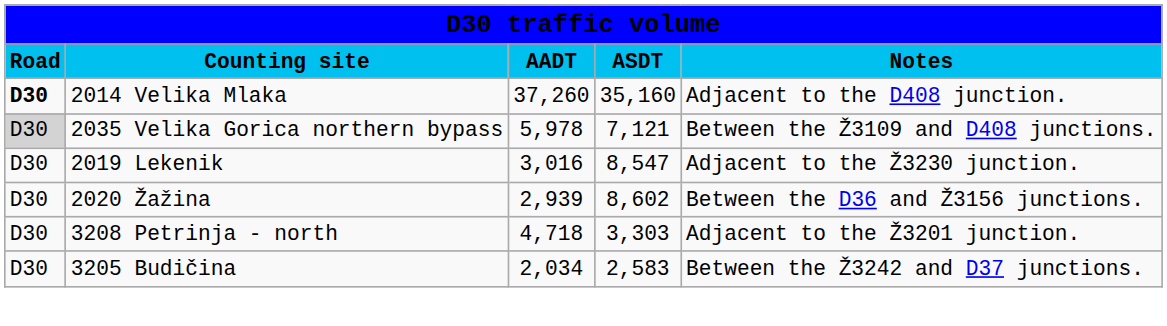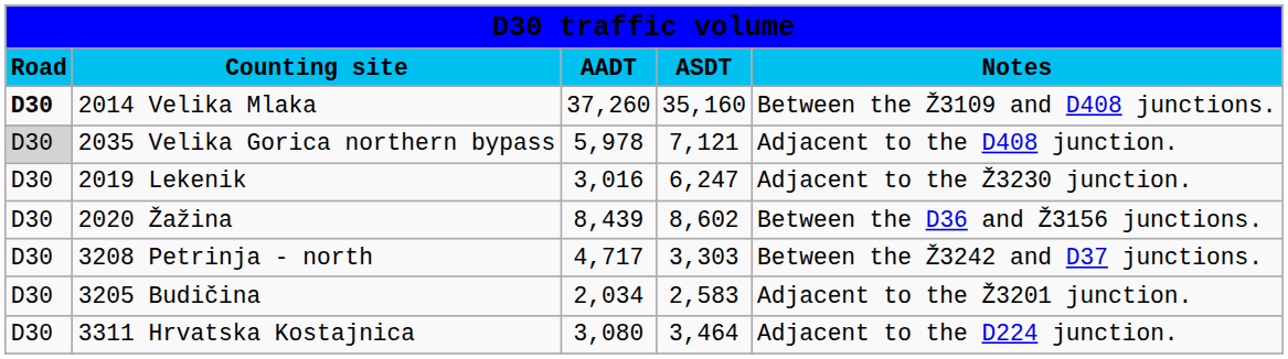2014 Velika Mlaka | column 5: Adjacent to the D408 junction. -> Between the Ž3109 and D408 junctions.
2035 Velika Gorica northern bypass | column 5: Between the Ž3109 and D408 junctions. -> Adjacent to the D408 junction.
2019 Lekenik | column 4: 8,547 -> 6,247
2020 Žažina | column 3: 2,939 -> 8,439
3208 Petrinja - north | column 3: 4,718 -> 4,717
3208 Petrinja - north | column 5: Adjacent to the Ž3201 junction. -> Between the Ž3242 and D37 junctions.
3205 Budičina | column 5: Between the Ž3242 and D37 junctions. -> Adjacent to the Ž3201 junction.
+ row: D30 | 3311 Hrvatska Kostajnica | 3,080 | 3,464 | Adjacent to the D224 junction.
